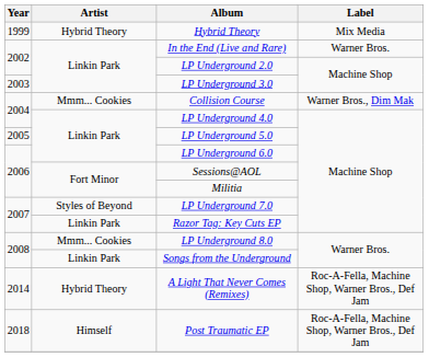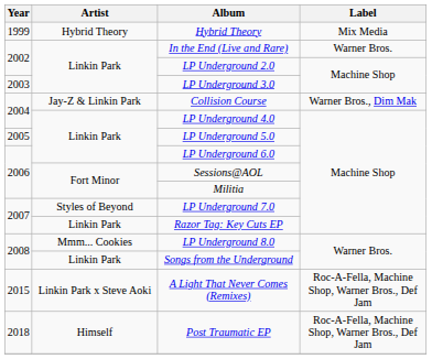Collision Course | Artist: Mmm... Cookies -> Jay-Z & Linkin Park
A Light That Never Comes (Remixes) | Year: 2014 -> 2015
A Light That Never Comes (Remixes) | Artist: Hybrid Theory -> Linkin Park x Steve Aoki
